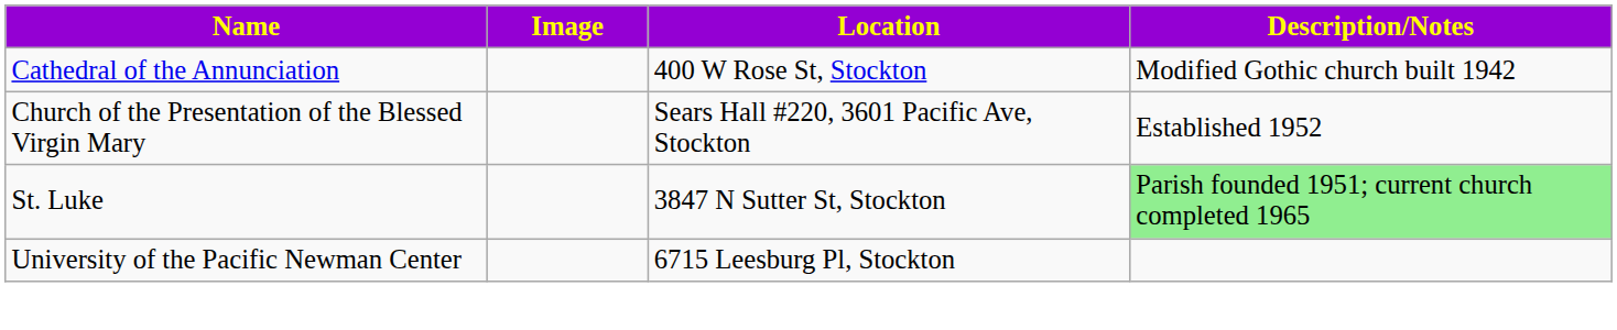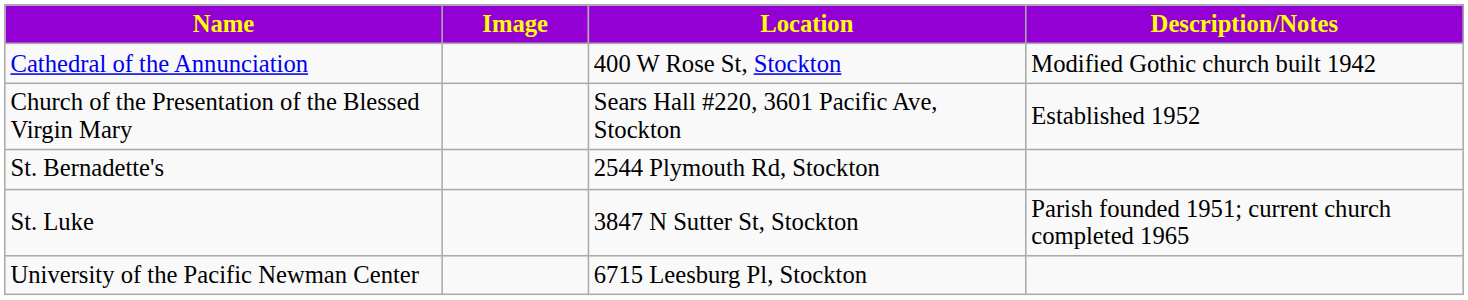+ row: St. Bernadette's | 2544 Plymouth Rd, Stockton
St. Luke | Description/Notes: lightgreen background -> no background
